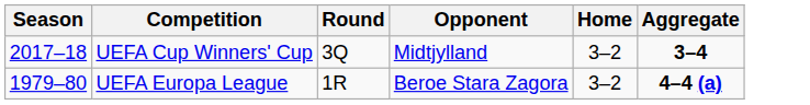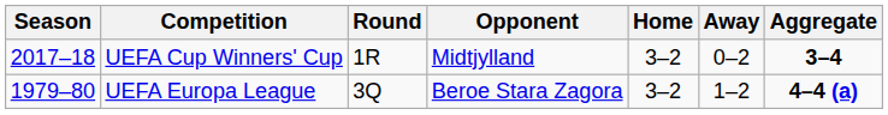+ column: Away | 0–2 | 1–2
UEFA Cup Winners' Cup | Round: 3Q -> 1R
UEFA Europa League | Round: 1R -> 3Q
